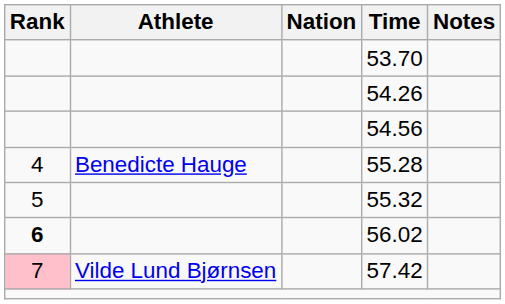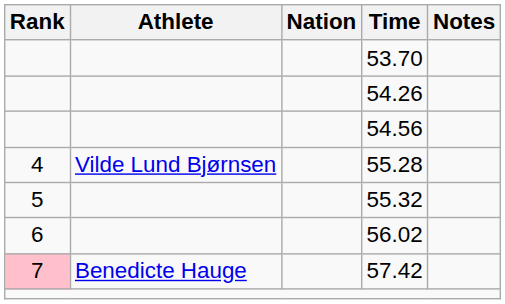55.28 | Athlete: Benedicte Hauge -> Vilde Lund Bjørnsen
56.02 | Rank: bold -> normal
57.42 | Athlete: Vilde Lund Bjørnsen -> Benedicte Hauge
